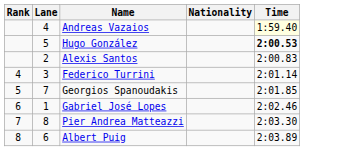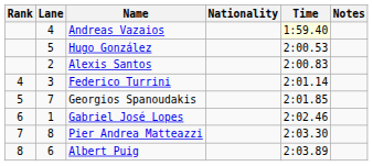+ column: Notes
Hugo González | Time: bold -> normal
